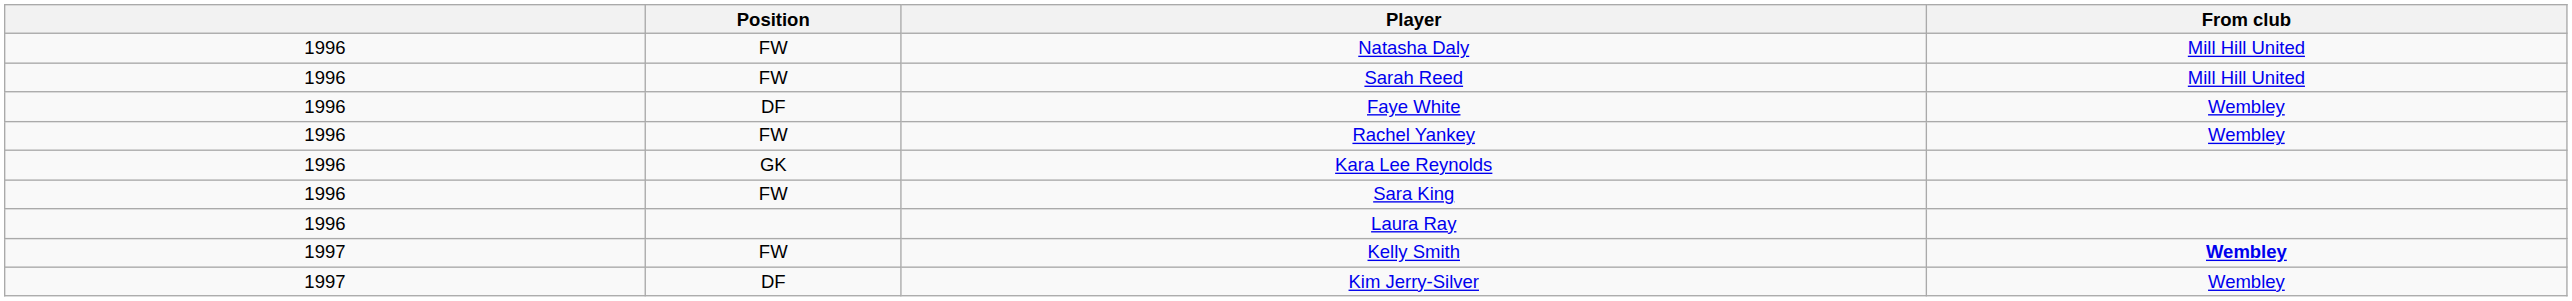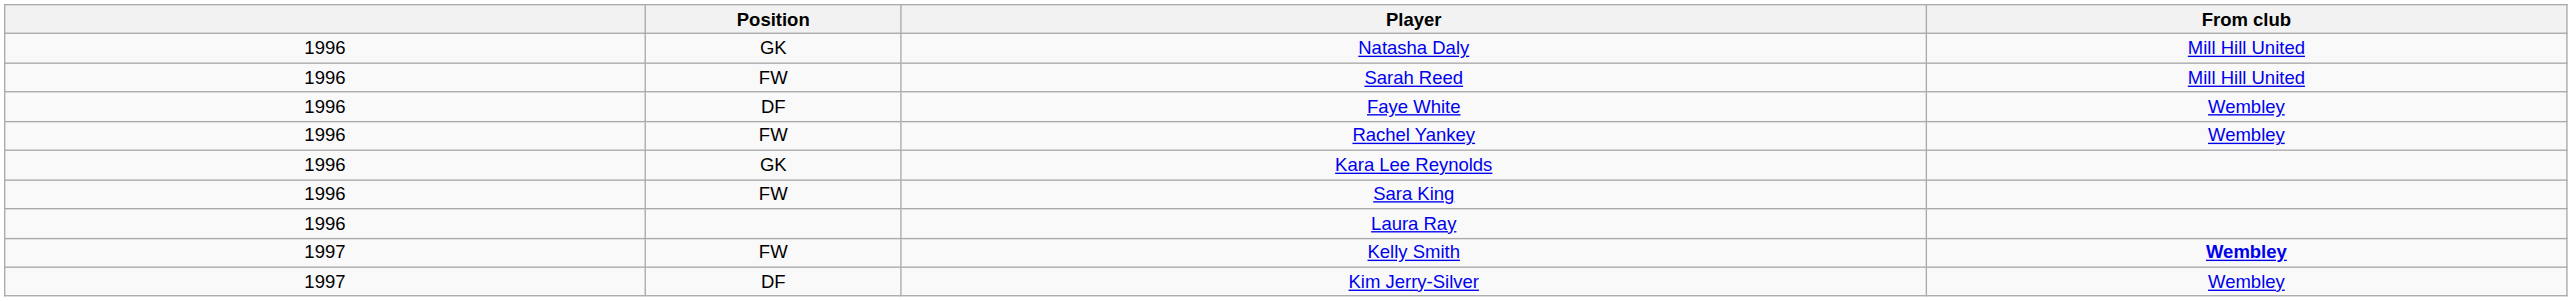Natasha Daly | Position: FW -> GK
